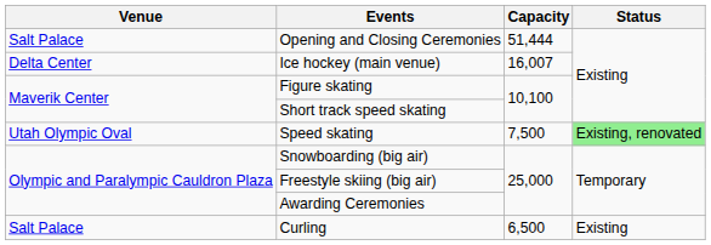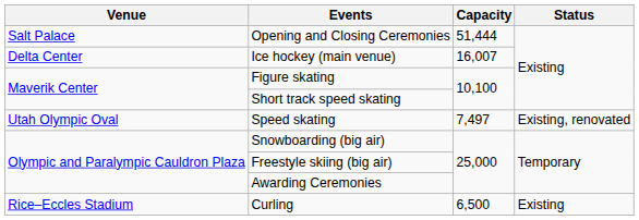Speed skating | Capacity: 7,500 -> 7,497
Speed skating | Status: lightgreen background -> no background
Curling | Venue: Salt Palace -> Rice–Eccles Stadium
